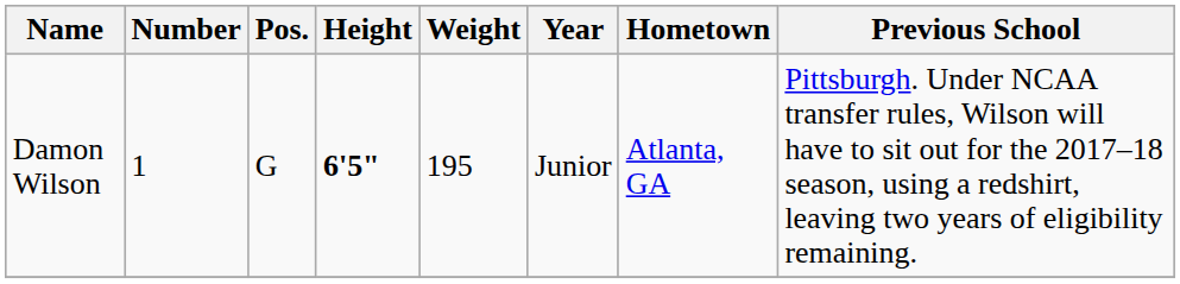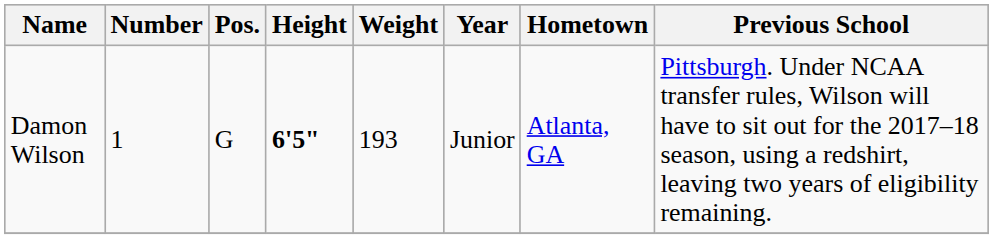Damon Wilson | Weight: 195 -> 193
